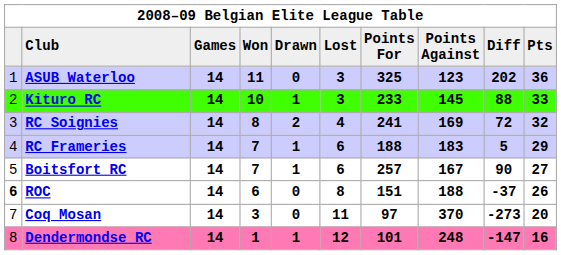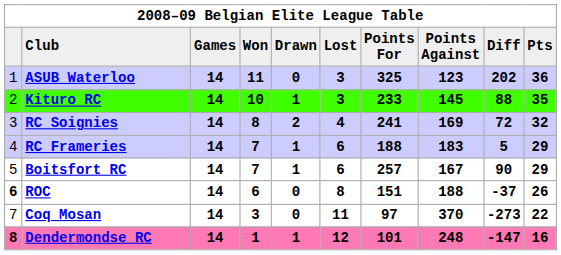Kituro RC | Pts: 33 -> 35
Boitsfort RC | Pts: 27 -> 29
Coq Mosan | Pts: 20 -> 22
Dendermondse RC | column 1: normal -> bold
